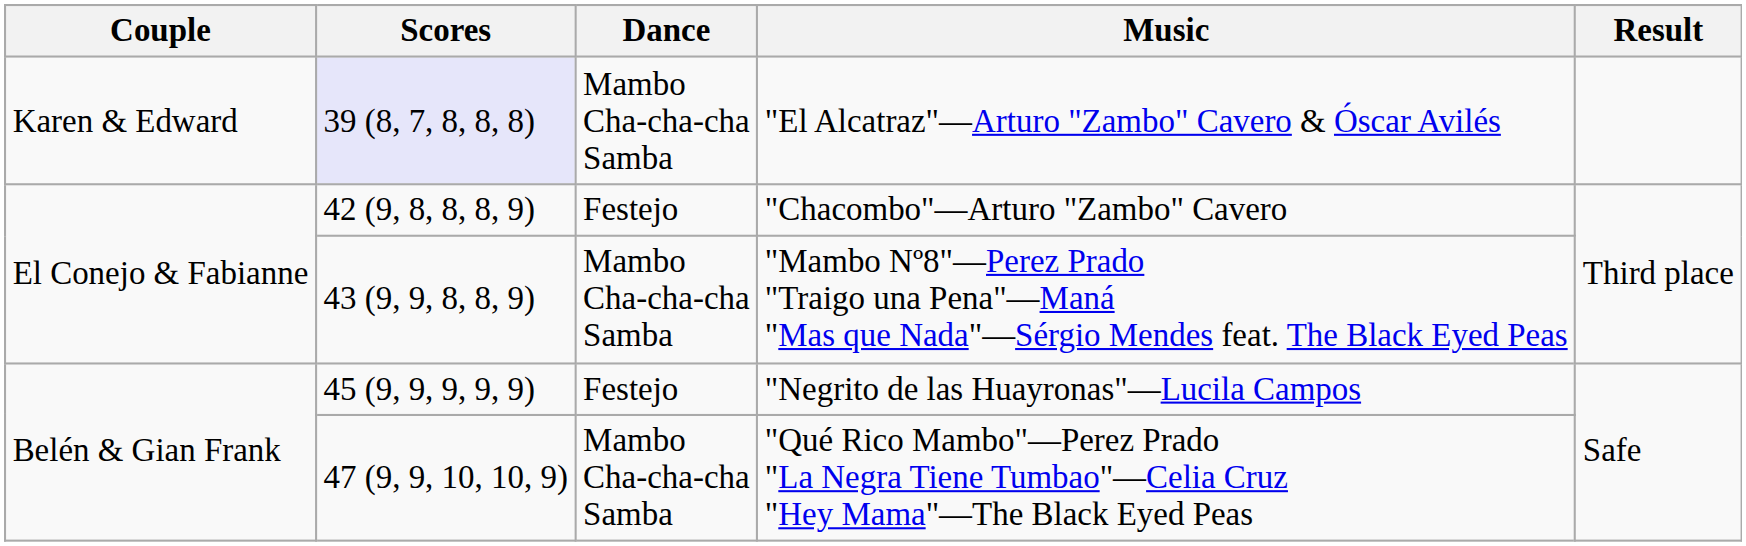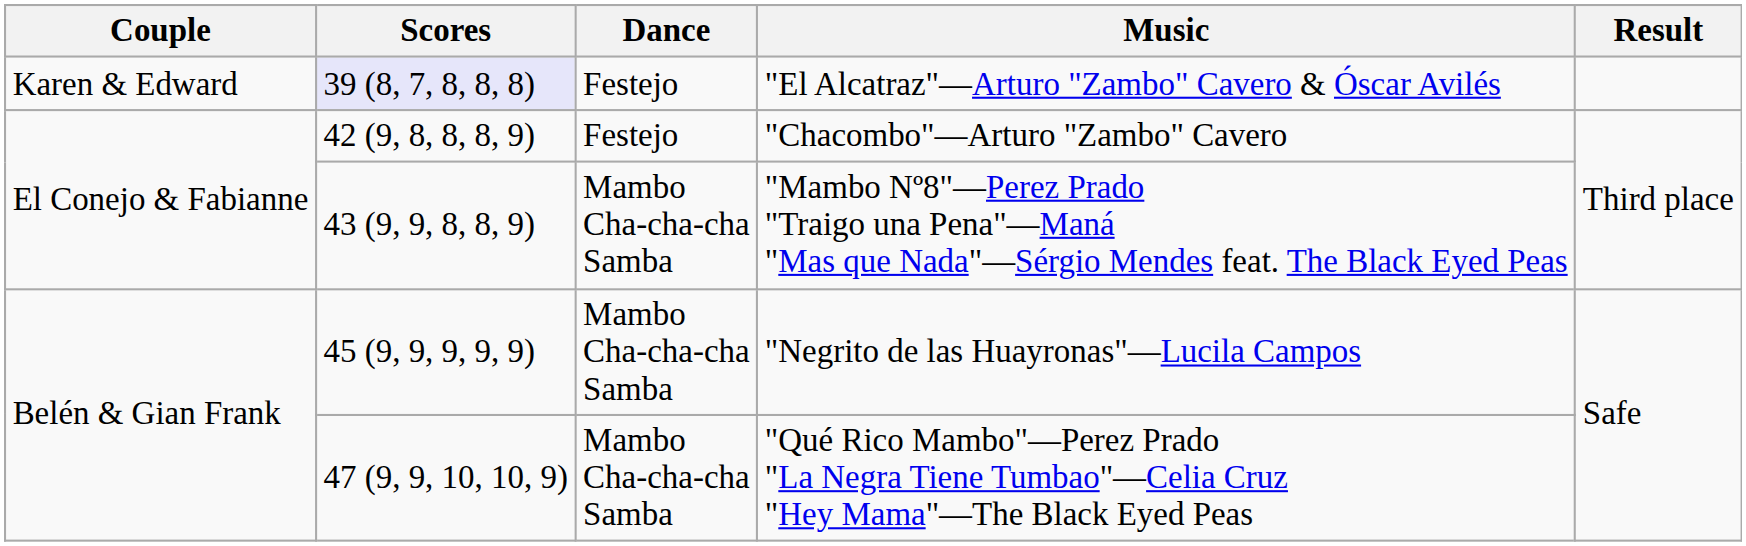"El Alcatraz"—Arturo "Zambo" Cavero & Óscar Avilés | Dance: Mambo Cha-cha-cha Samba -> Festejo
"Negrito de las Huayronas"—Lucila Campos | Dance: Festejo -> Mambo Cha-cha-cha Samba
